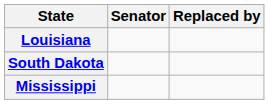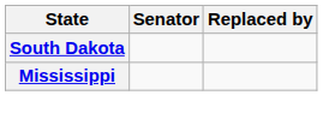- row: Louisiana
